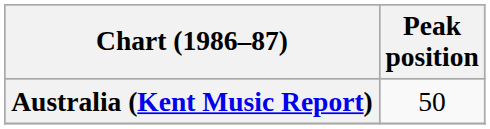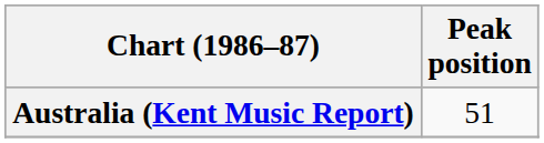Australia (Kent Music Report) | Peak position: 50 -> 51
